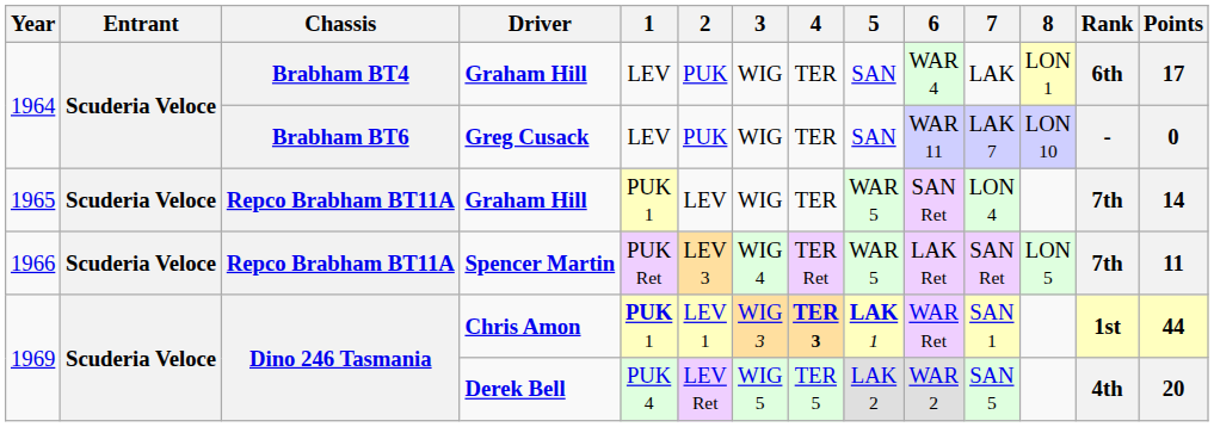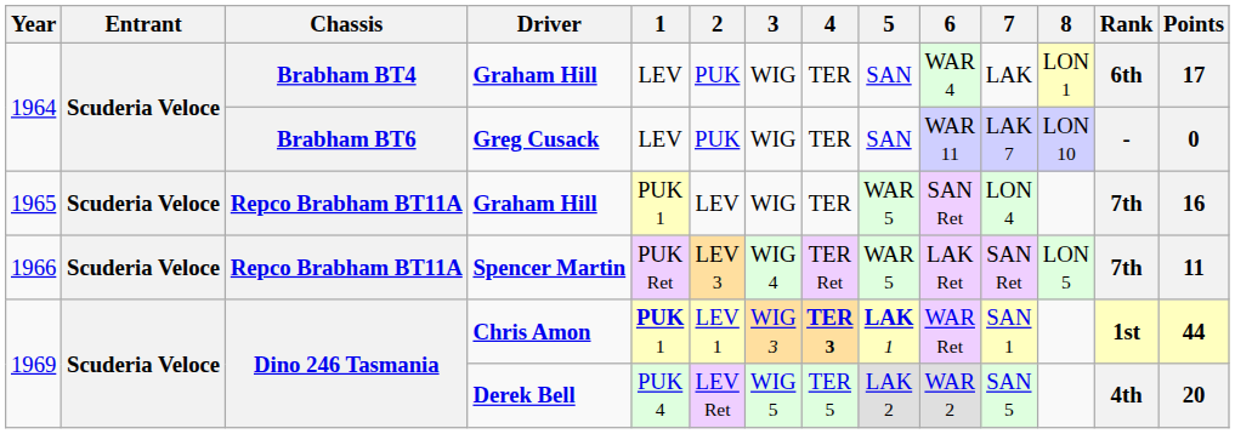1965 / Graham Hill | Points: 14 -> 16
